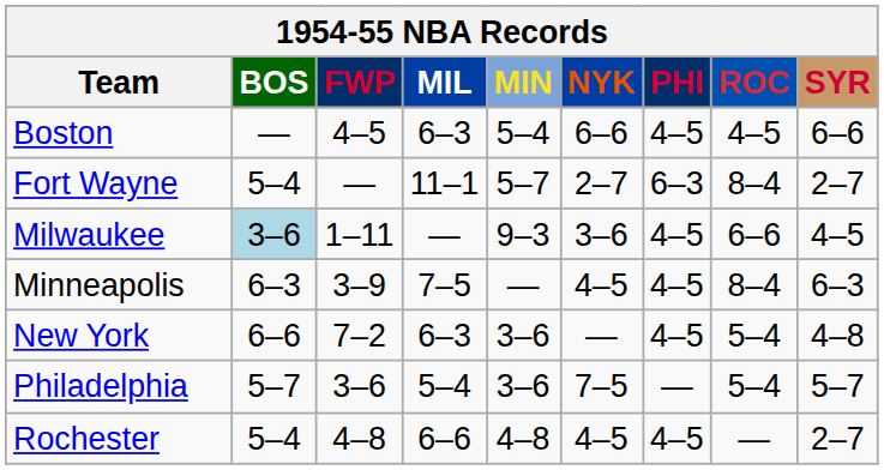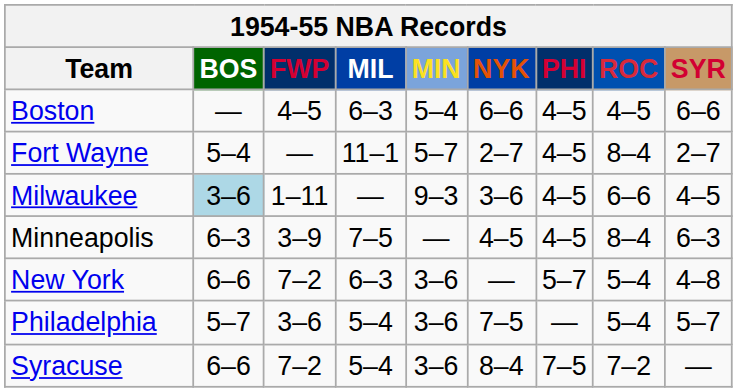Fort Wayne | PHI: 6–3 -> 4–5
New York | PHI: 4–5 -> 5–7
- row: Rochester | 5–4 | 4–8 | 6–6 | 4–8 | 4–5 | 4–5 | — | 2–7
+ row: Syracuse | 6–6 | 7–2 | 5–4 | 3–6 | 8–4 | 7–5 | 7–2 | —
